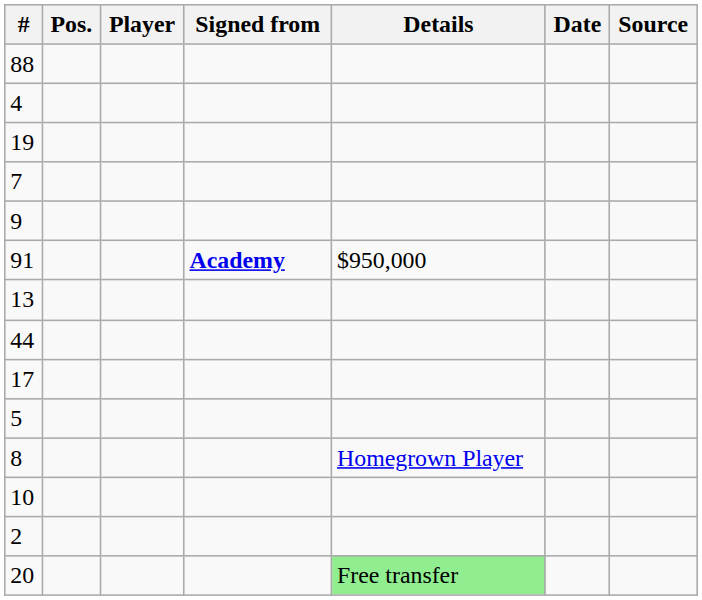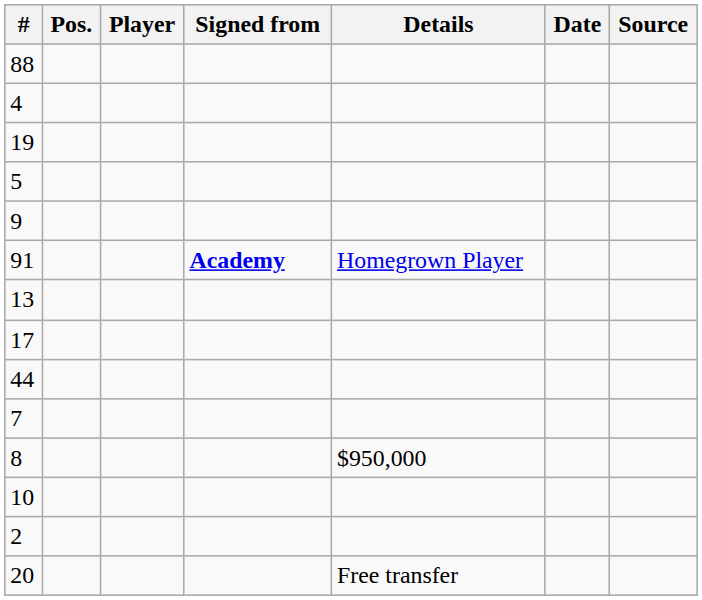rows swapped: 7 <-> 5
91 | Details: $950,000 -> Homegrown Player
rows swapped: 44 <-> 17
8 | Details: Homegrown Player -> $950,000
20 | Details: lightgreen background -> no background
